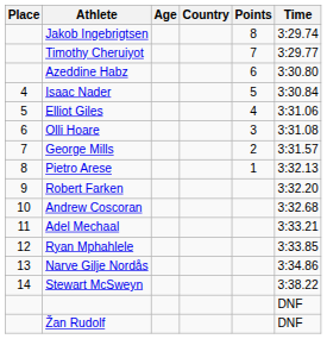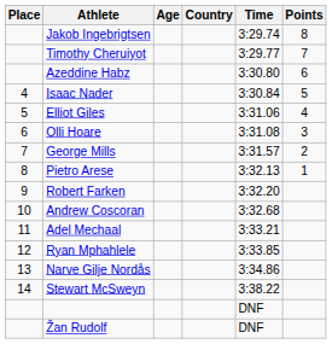columns swapped: Time <-> Points
